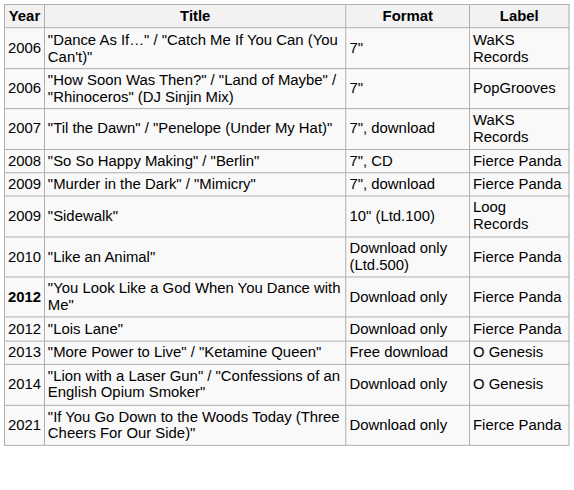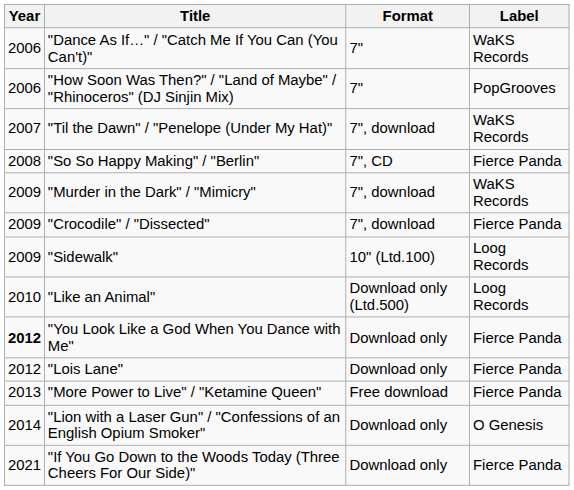"Murder in the Dark" / "Mimicry" | Label: Fierce Panda -> WaKS Records
+ row: 2009 | "Crocodile" / "Dissected" | 7", download | Fierce Panda
"Like an Animal" | Label: Fierce Panda -> Loog Records
"More Power to Live" / "Ketamine Queen" | Label: O Genesis -> Fierce Panda
